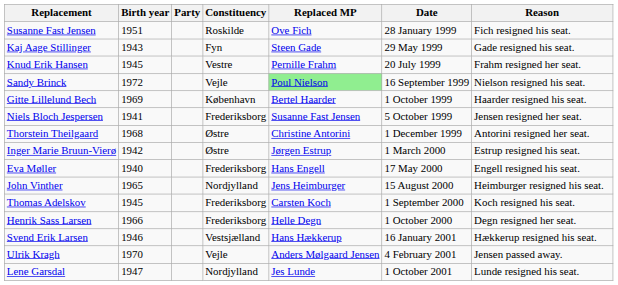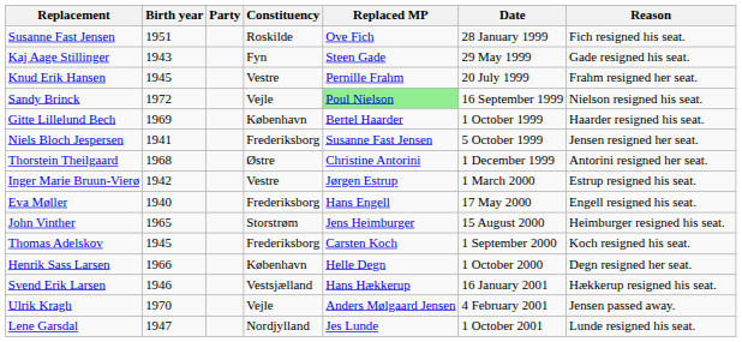Inger Marie Bruun-Vierø | Constituency: Østre -> Vestre
John Vinther | Constituency: Nordjylland -> Storstrøm
Henrik Sass Larsen | Constituency: Frederiksborg -> København
